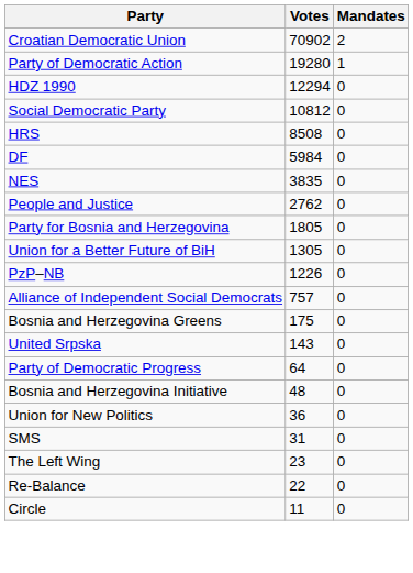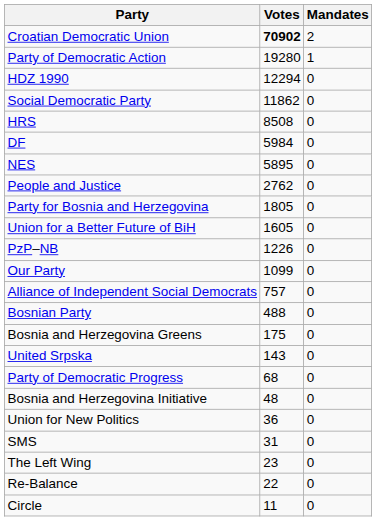Croatian Democratic Union | Votes: normal -> bold
Social Democratic Party | Votes: 10812 -> 11862
NES | Votes: 3835 -> 5895
Union for a Better Future of BiH | Votes: 1305 -> 1605
+ row: Our Party | 1099 | 0
+ row: Bosnian Party | 488 | 0
Party of Democratic Progress | Votes: 64 -> 68
